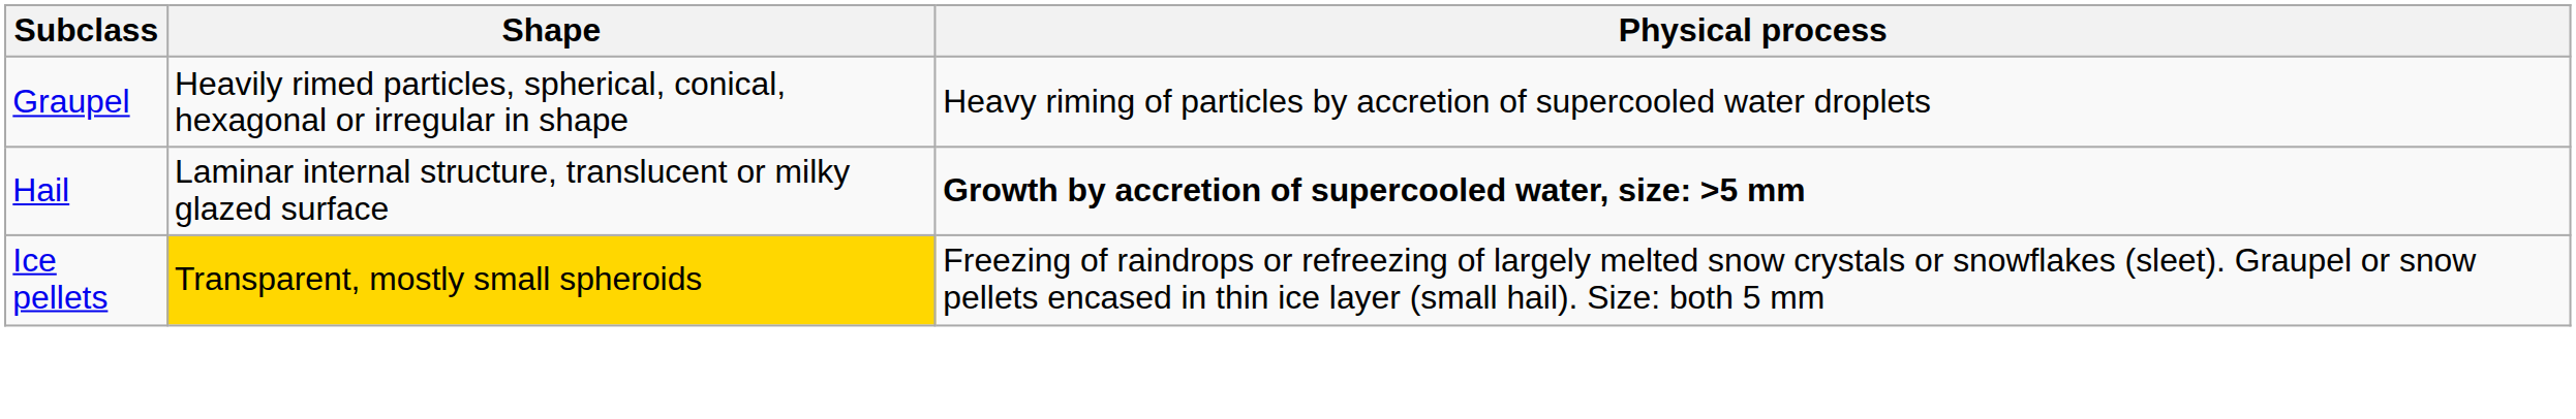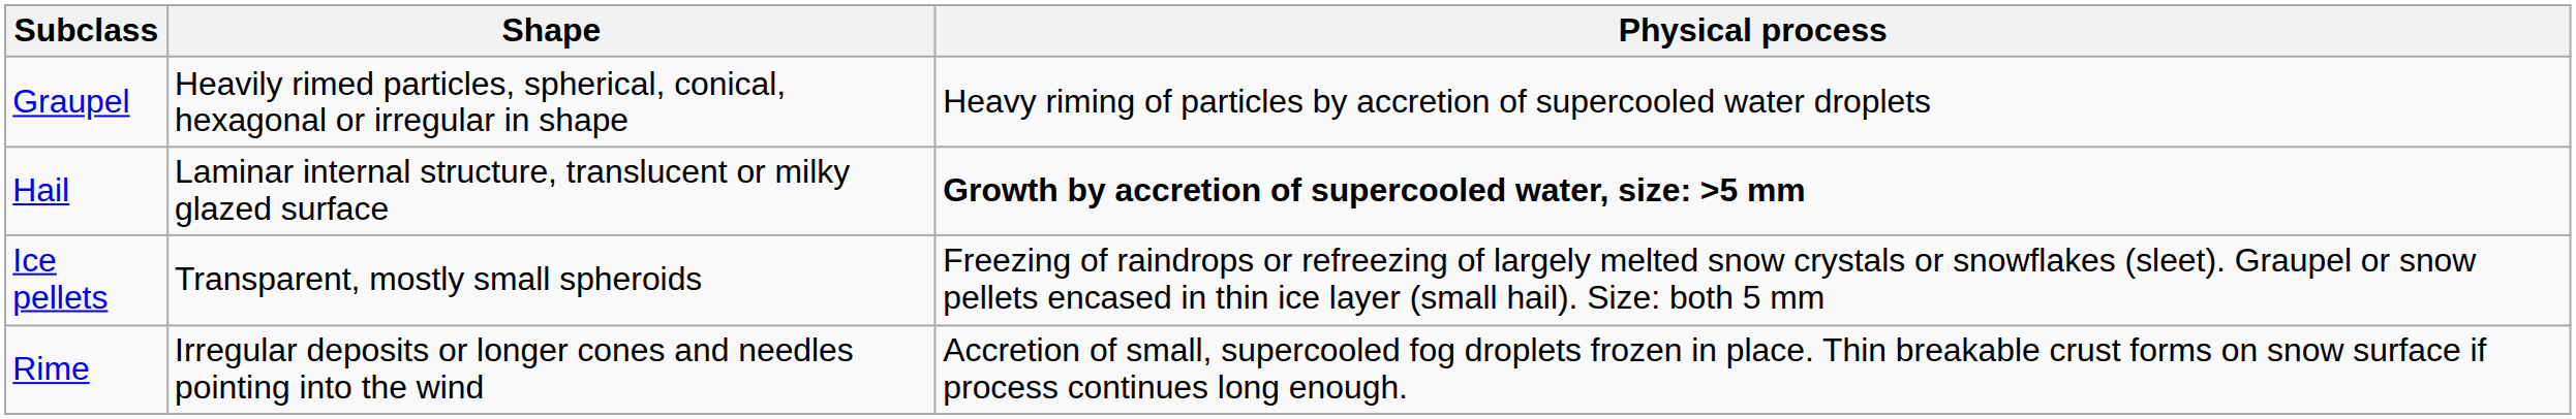Ice pellets | Shape: gold background -> no background
+ row: Rime | Irregular deposits or longer cones and needles pointing into the wind | Accretion of small, supercooled fog droplets frozen in place. Thin breakable crust forms on snow surface if process continues long enough.
